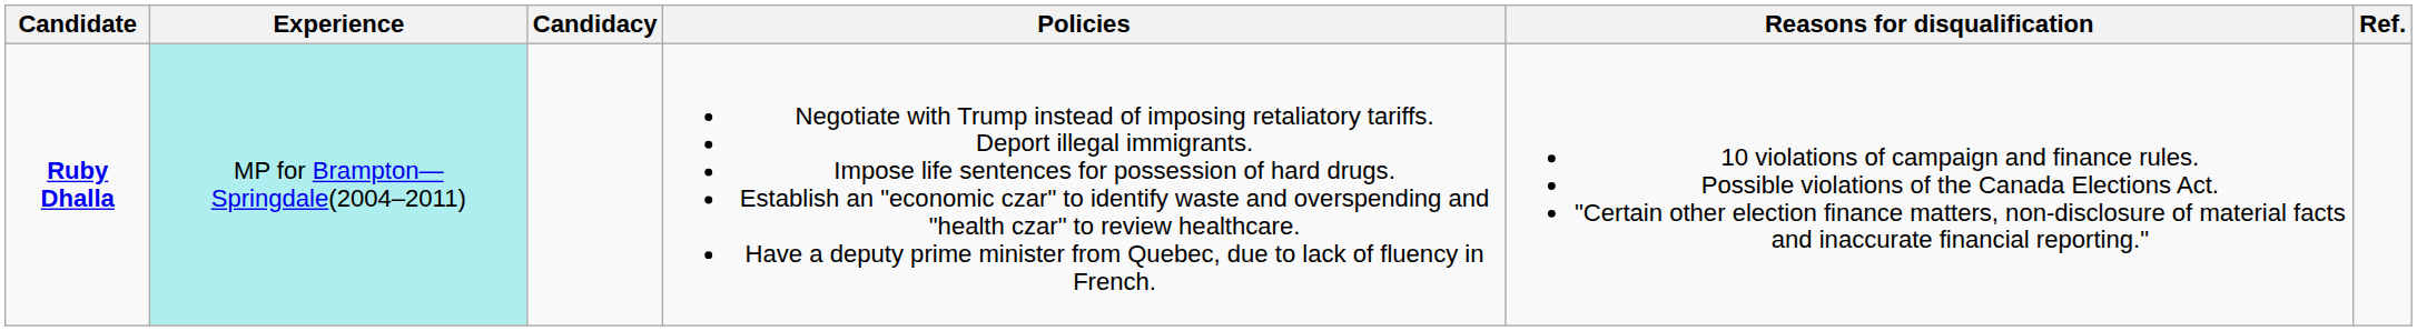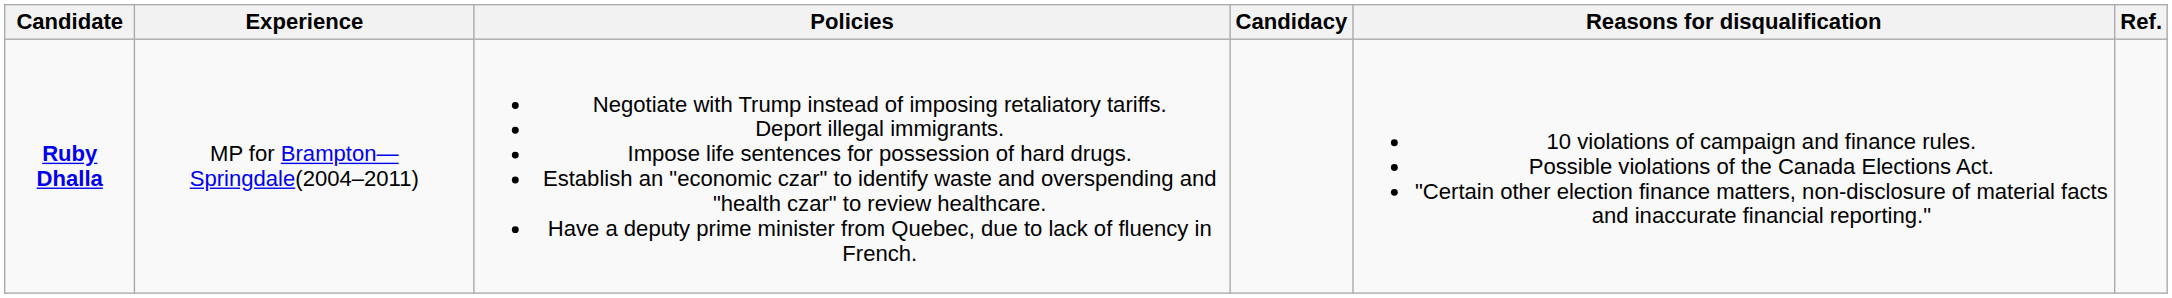columns swapped: Candidacy <-> Policies
Ruby Dhalla | Experience: paleturquoise background -> no background
